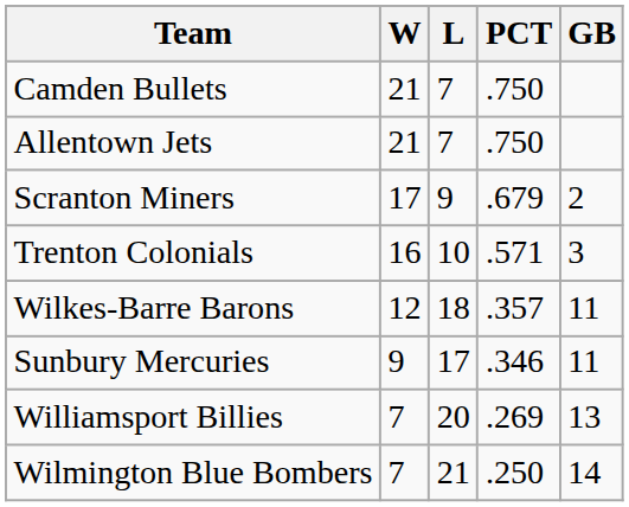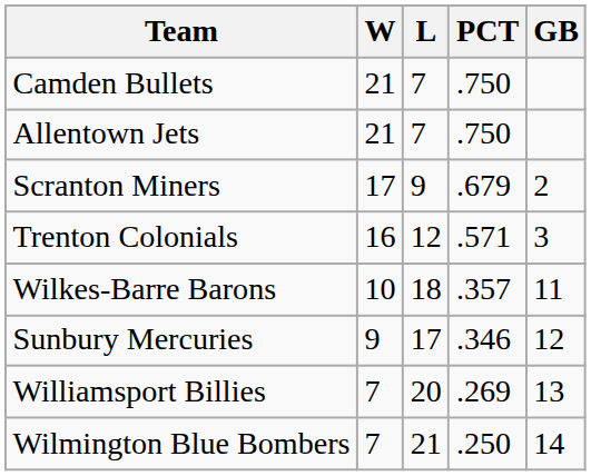Trenton Colonials | L: 10 -> 12
Wilkes-Barre Barons | W: 12 -> 10
Sunbury Mercuries | GB: 11 -> 12
